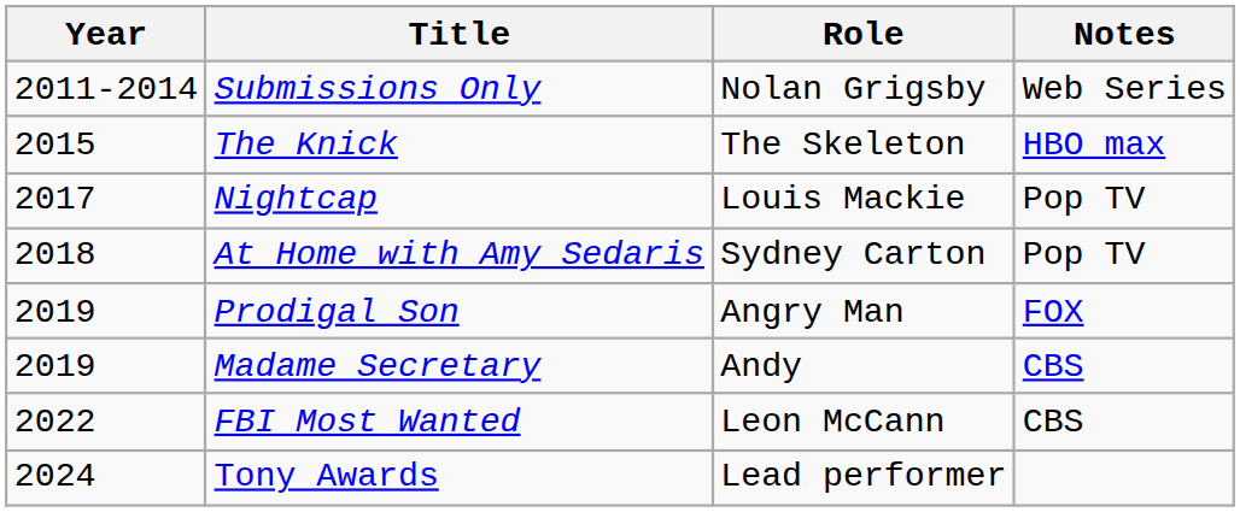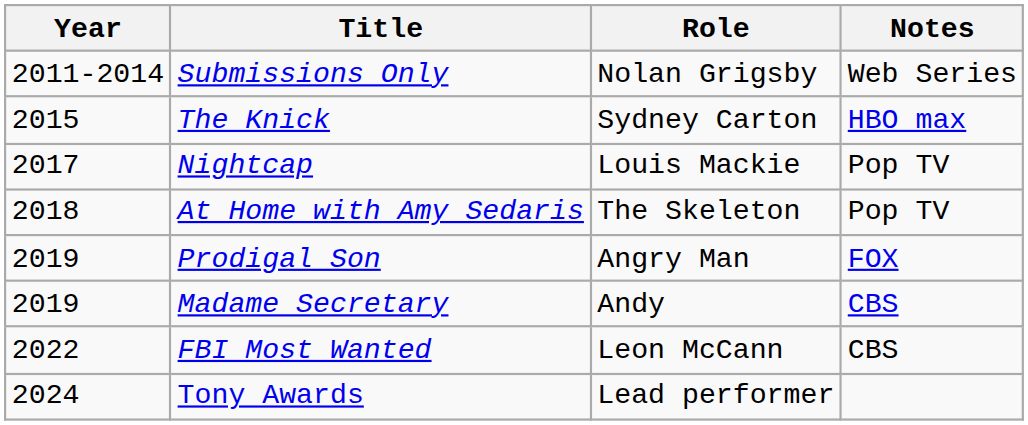The Knick | Role: The Skeleton -> Sydney Carton
At Home with Amy Sedaris | Role: Sydney Carton -> The Skeleton
